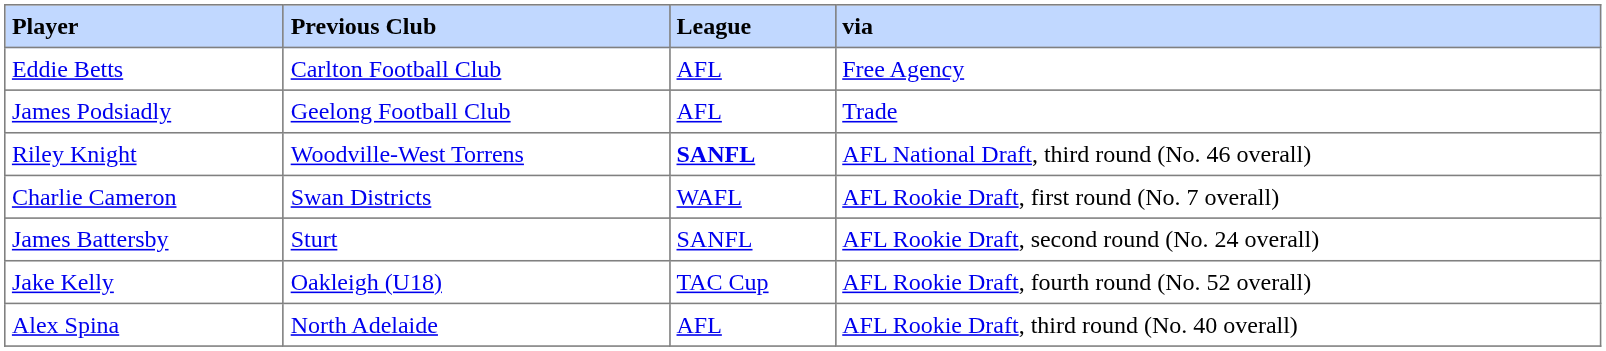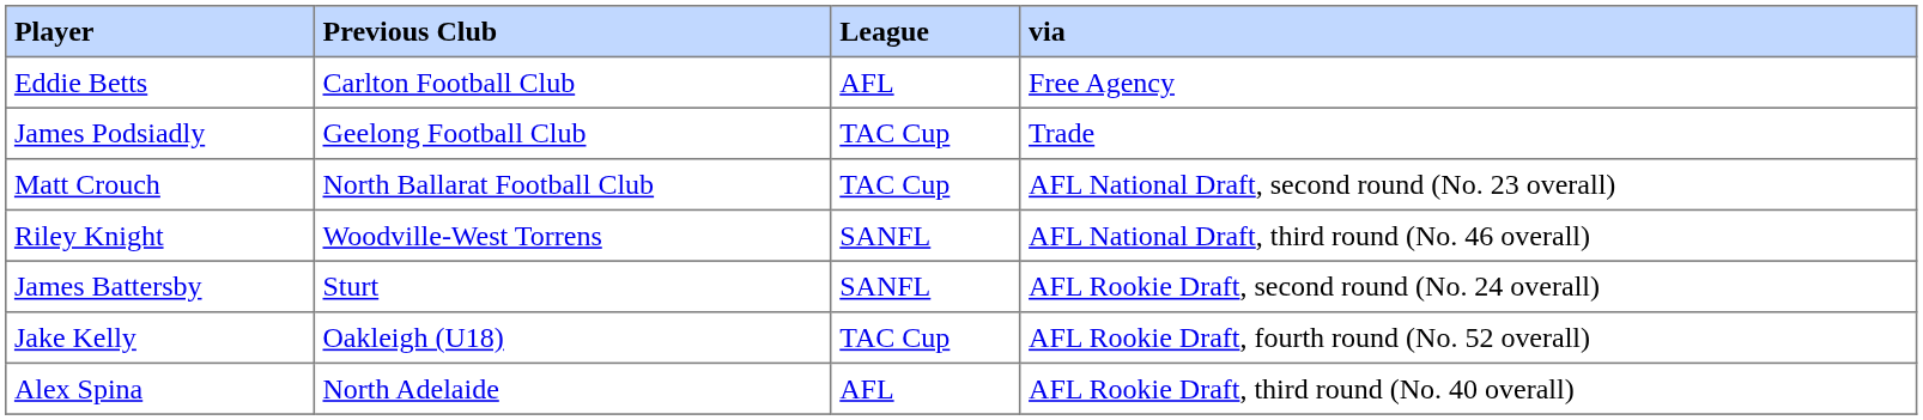James Podsiadly | League: AFL -> TAC Cup
+ row: Matt Crouch | North Ballarat Football Club | TAC Cup | AFL National Draft, second round (No. 23 overall)
Riley Knight | League: bold -> normal
- row: Charlie Cameron | Swan Districts | WAFL | AFL Rookie Draft, first round (No. 7 overall)
